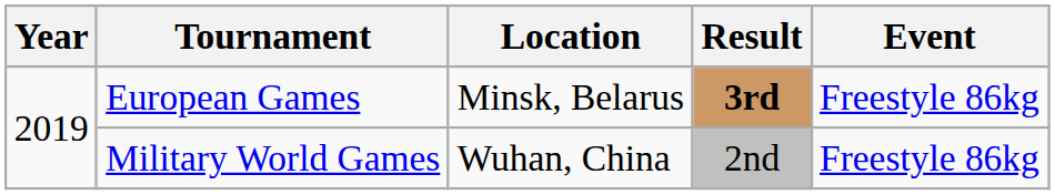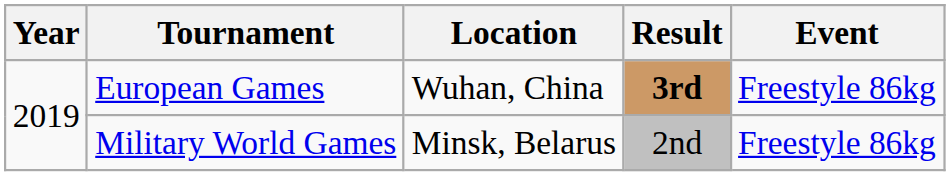European Games | Location: Minsk, Belarus -> Wuhan, China
Military World Games | Location: Wuhan, China -> Minsk, Belarus
